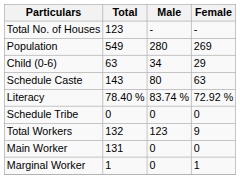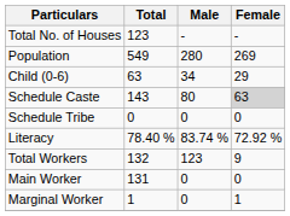Schedule Caste | Female: no background -> lightgrey background
rows swapped: Schedule Tribe <-> Literacy
